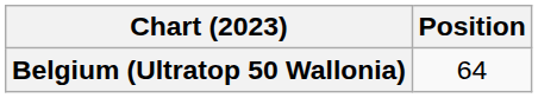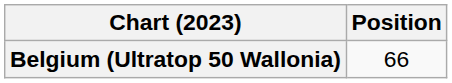Belgium (Ultratop 50 Wallonia) | Position: 64 -> 66
